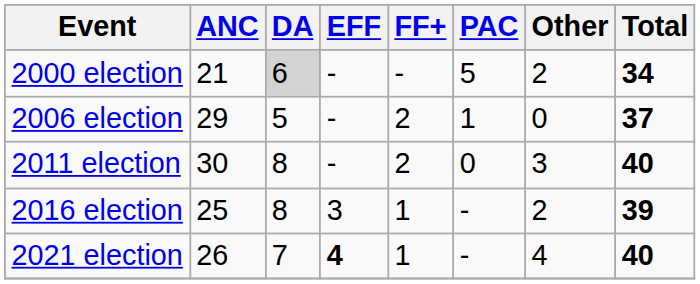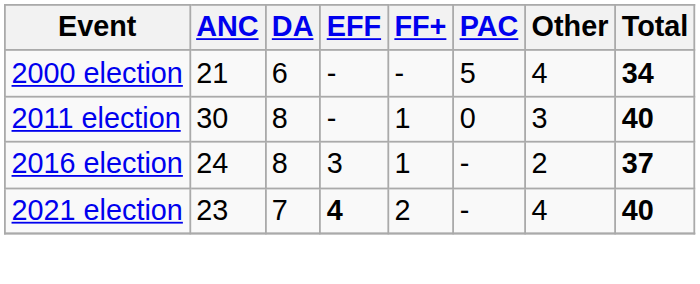2000 election | DA: lightgrey background -> no background
2000 election | Other: 2 -> 4
- row: 2006 election | 29 | 5 | - | 2 | 1 | 0 | 37
2011 election | FF+: 2 -> 1
2016 election | ANC: 25 -> 24
2016 election | Total: 39 -> 37
2021 election | ANC: 26 -> 23
2021 election | FF+: 1 -> 2
